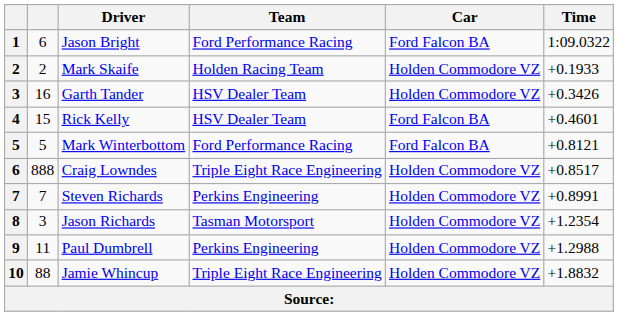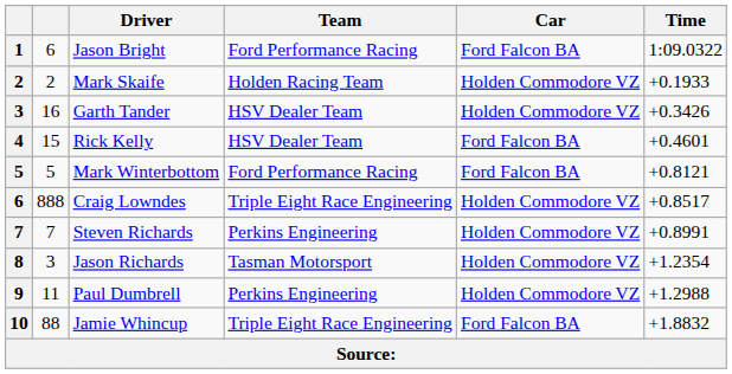Jamie Whincup | Car: Holden Commodore VZ -> Ford Falcon BA
